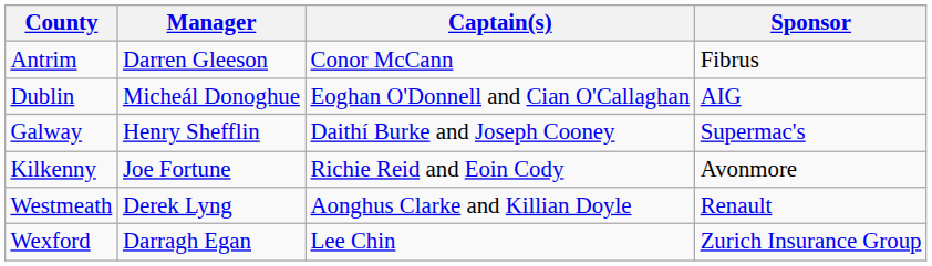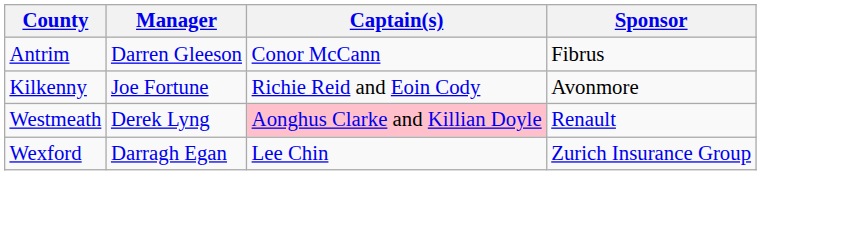- row: Dublin | Micheál Donoghue | Eoghan O'Donnell and Cian O'Callaghan | AIG
- row: Galway | Henry Shefflin | Daithí Burke and Joseph Cooney | Supermac's
Westmeath | Captain(s): no background -> pink background
